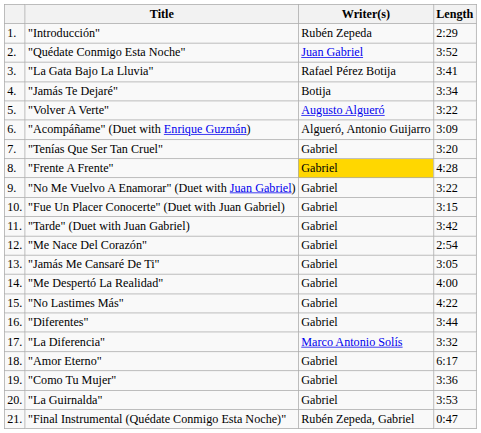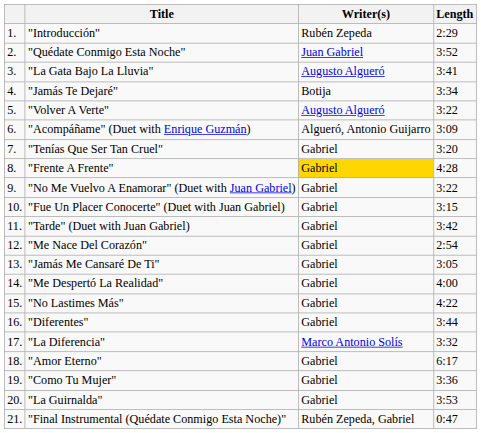"La Gata Bajo La Lluvia" | Writer(s): Rafael Pérez Botija -> Augusto Algueró
